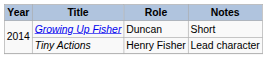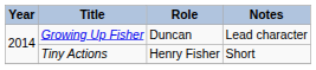Growing Up Fisher | Notes: Short -> Lead character
Tiny Actions | Notes: Lead character -> Short
